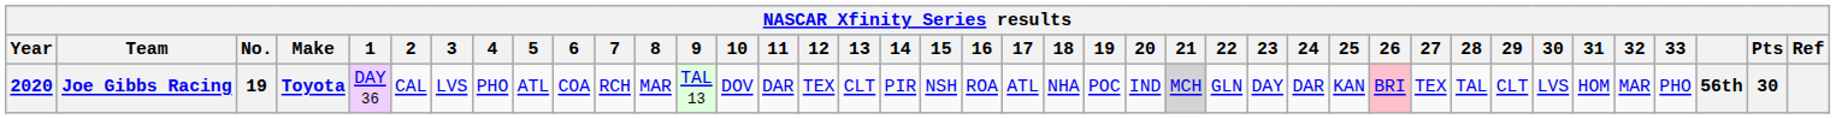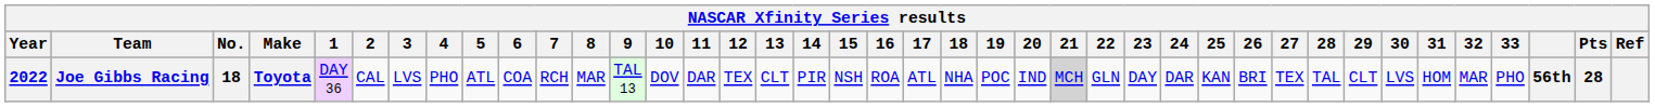Joe Gibbs Racing | Year: 2020 -> 2022
Joe Gibbs Racing | No.: 19 -> 18
Joe Gibbs Racing | 26: pink background -> no background
Joe Gibbs Racing | Pts: 30 -> 28
